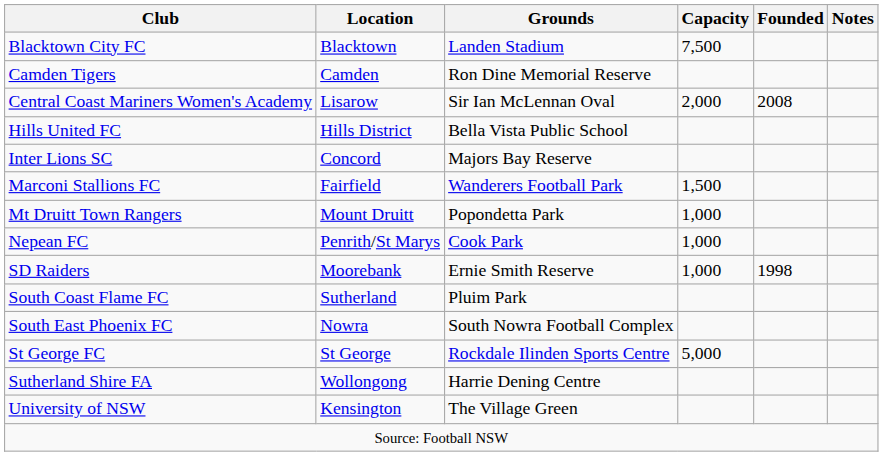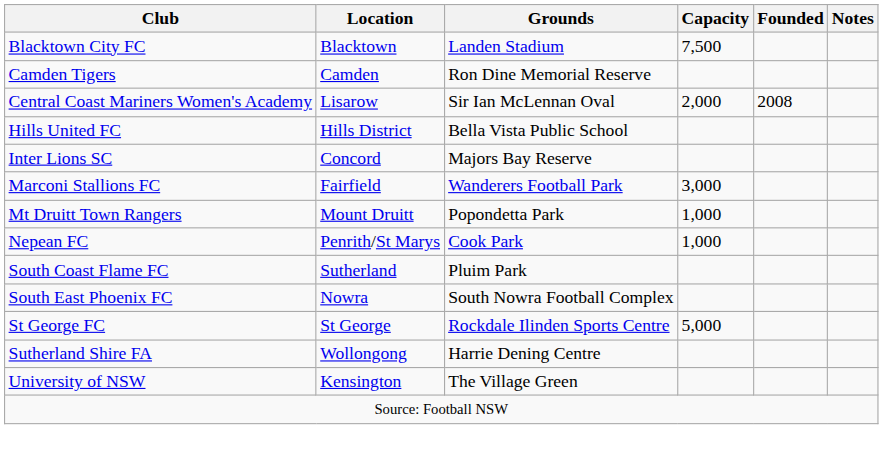Marconi Stallions FC | Capacity: 1,500 -> 3,000
- row: SD Raiders | Moorebank | Ernie Smith Reserve | 1,000 | 1998
